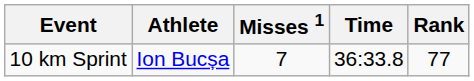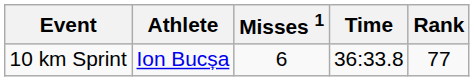10 km Sprint | Misses 1: 7 -> 6
